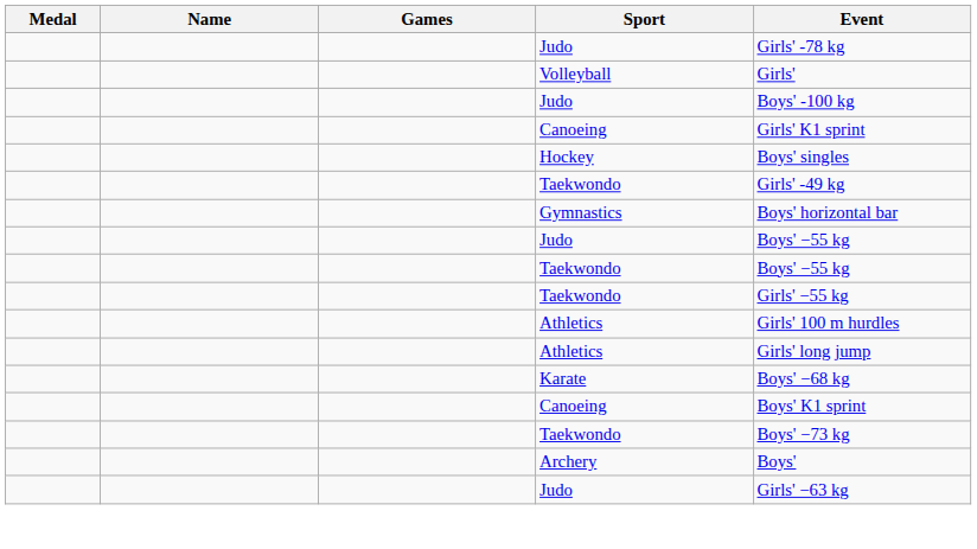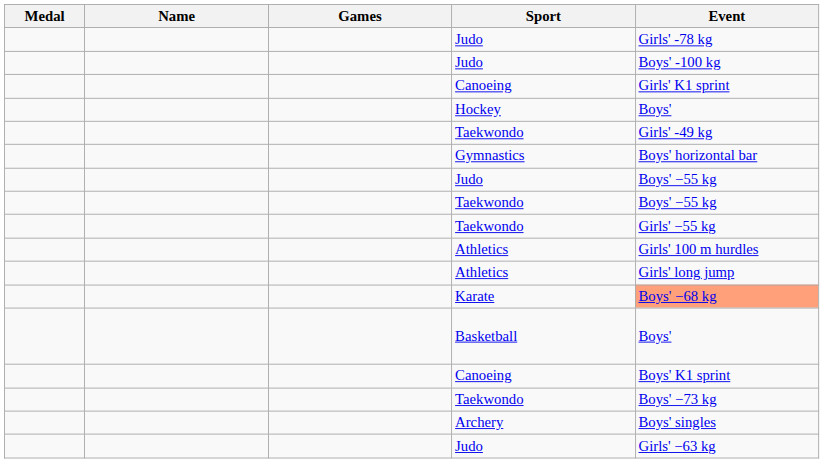- row: Volleyball | Girls'
Hockey | Event: Boys' singles -> Boys'
Karate | Event: no background -> lightsalmon background
+ row: Basketball | Boys'
Archery | Event: Boys' -> Boys' singles
